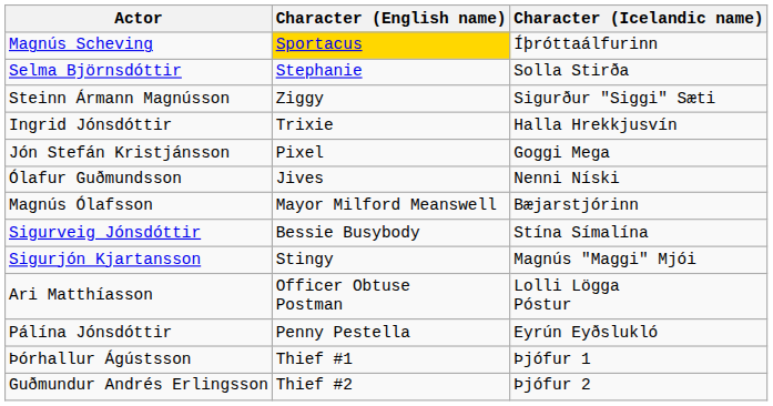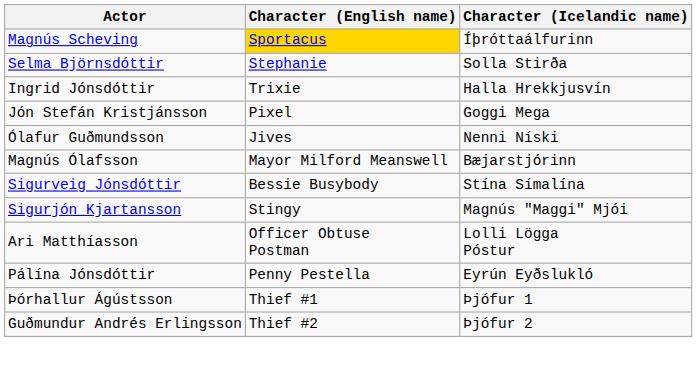- row: Steinn Ármann Magnússon | Ziggy | Sigurður "Siggi" Sæti
